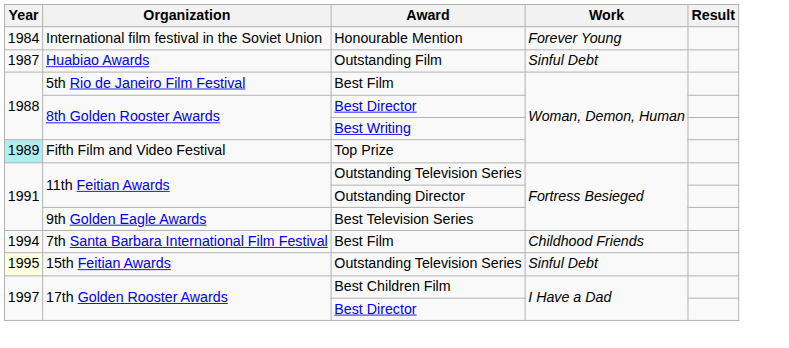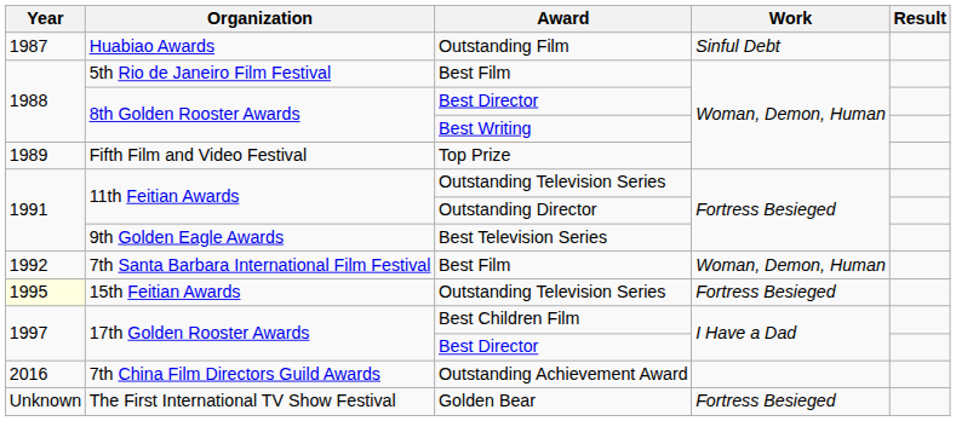- row: 1984 | International film festival in the Soviet Union | Honourable Mention | Forever Young
Fifth Film and Video Festival | Year: paleturquoise background -> no background
7th Santa Barbara International Film Festival | Year: 1994 -> 1992
7th Santa Barbara International Film Festival | Work: Childhood Friends -> Woman, Demon, Human
15th Feitian Awards | Work: Sinful Debt -> Fortress Besieged
+ row: 2016 | 7th China Film Directors Guild Awards | Outstanding Achievement Award
+ row: Unknown | The First International TV Show Festival | Golden Bear | Fortress Besieged
